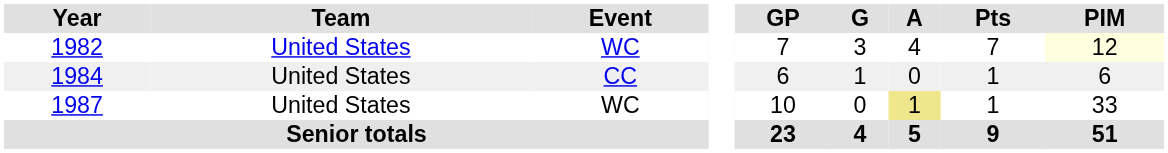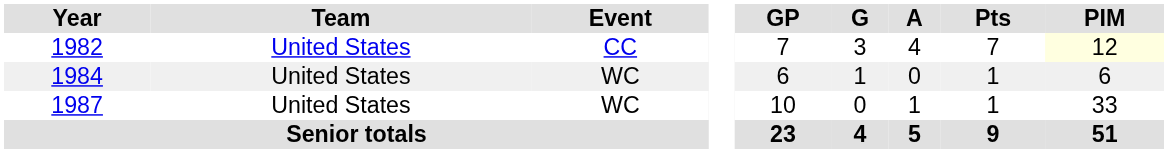1982 | Event: WC -> CC
1984 | Event: CC -> WC
1987 | A: khaki background -> no background
